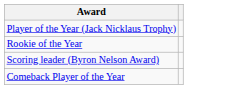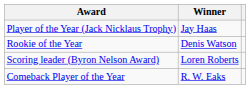+ column: Winner | Jay Haas | Denis Watson | Loren Roberts | R. W. Eaks
